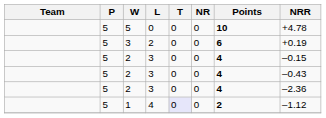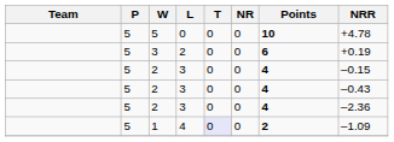1 | NRR: –1.12 -> –1.09
